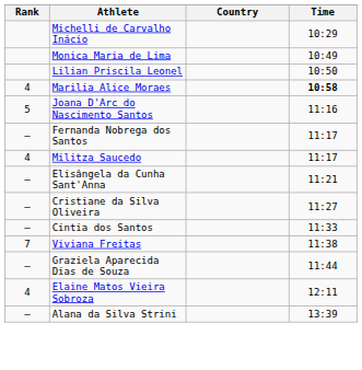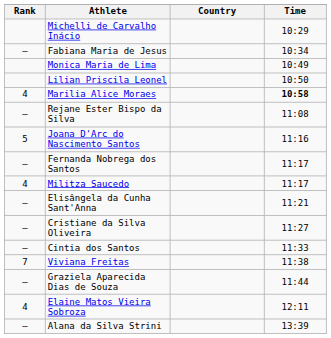+ row: — | Fabiana Maria de Jesus | 10:34
+ row: — | Rejane Ester Bispo da Silva | 11:08
